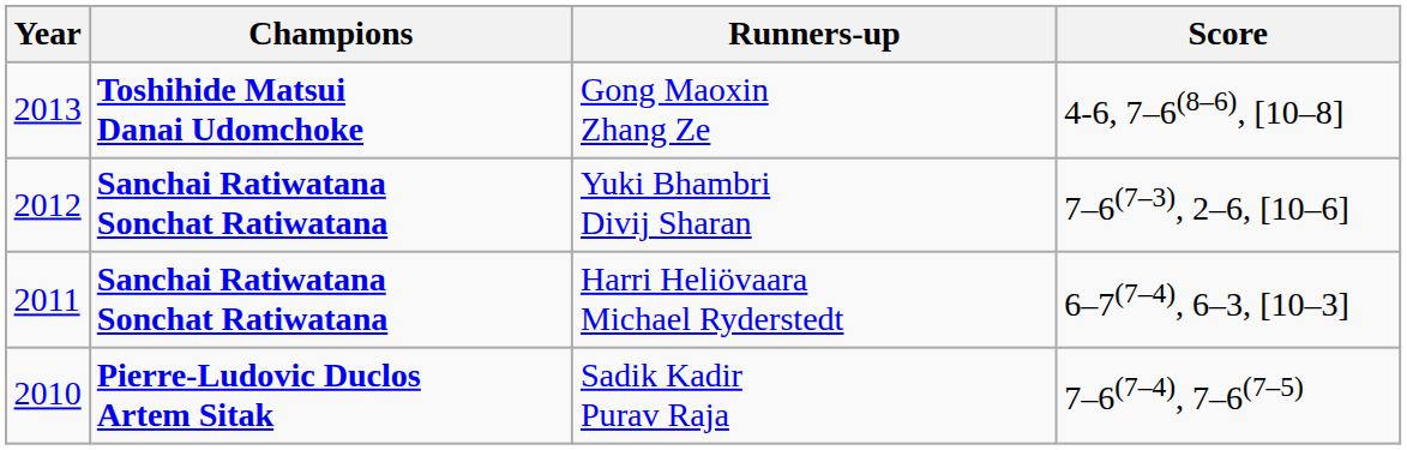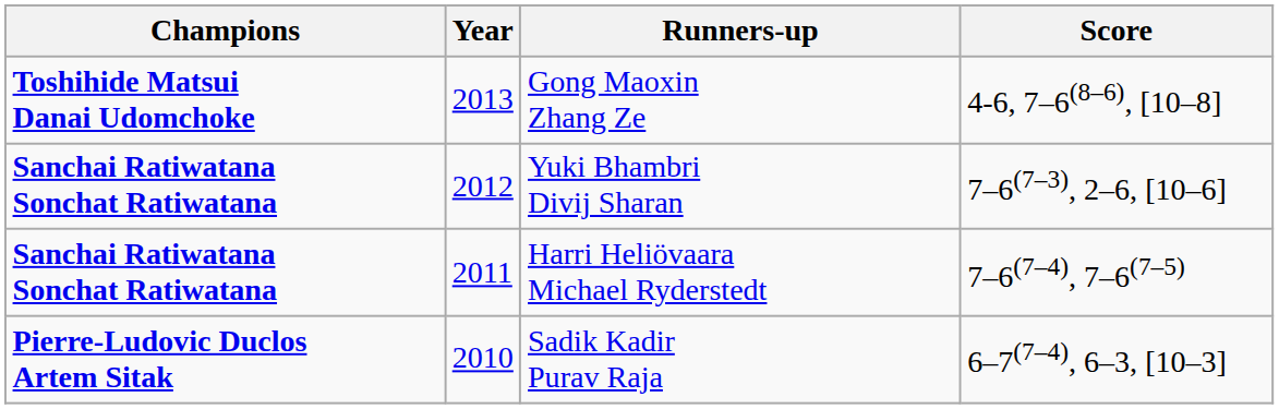columns swapped: Year <-> Champions
Harri Heliövaara Michael Ryderstedt | Score: 6–7(7–4), 6–3, [10–3] -> 7–6(7–4), 7–6(7–5)
Sadik Kadir Purav Raja | Score: 7–6(7–4), 7–6(7–5) -> 6–7(7–4), 6–3, [10–3]
